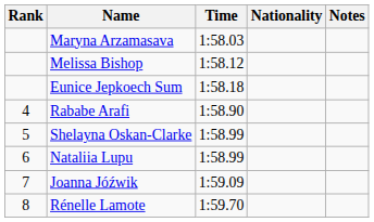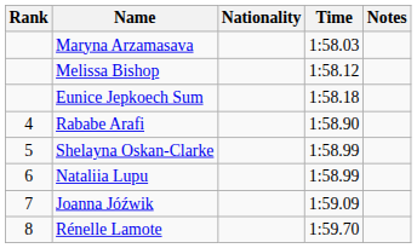columns swapped: Nationality <-> Time
